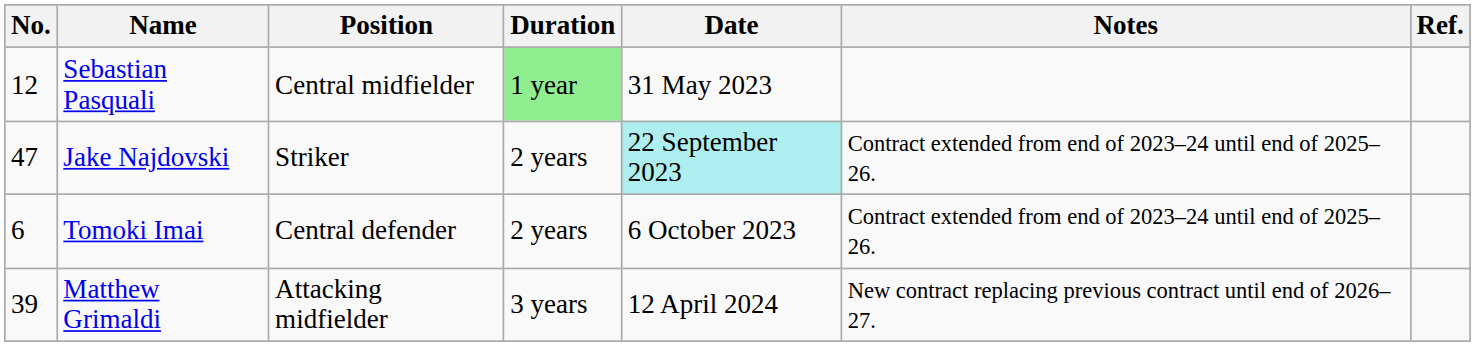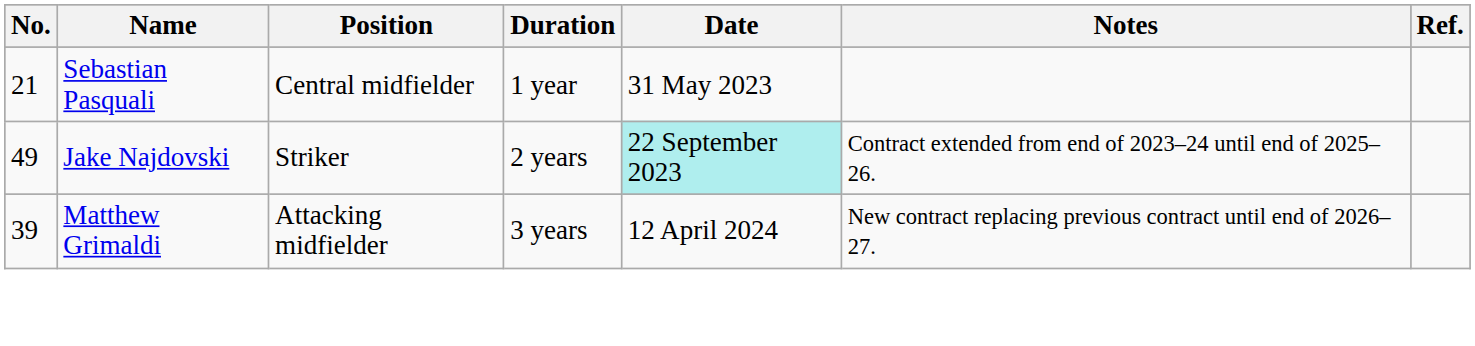Sebastian Pasquali | No.: 12 -> 21
Sebastian Pasquali | Duration: lightgreen background -> no background
Jake Najdovski | No.: 47 -> 49
- row: 6 | Tomoki Imai | Central defender | 2 years | 6 October 2023 | Contract extended from end of 2023–24 until end of 2025–26.
